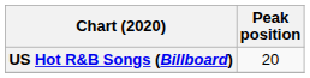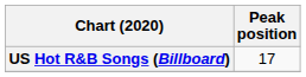US Hot R&B Songs (Billboard) | Peak position: 20 -> 17
